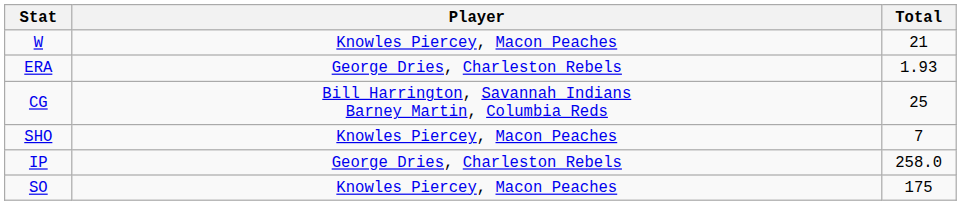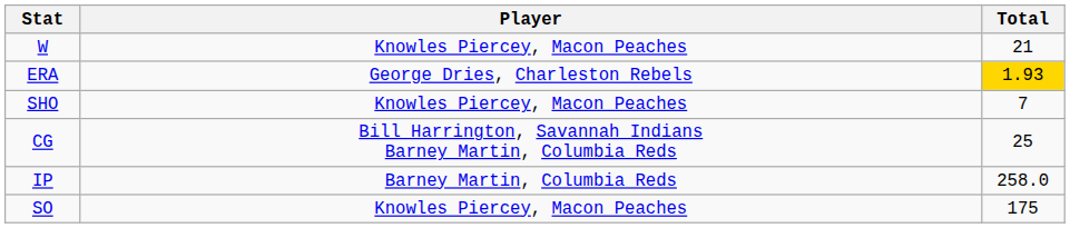ERA | Total: no background -> gold background
rows swapped: CG <-> SHO
IP | Player: George Dries, Charleston Rebels -> Barney Martin, Columbia Reds
